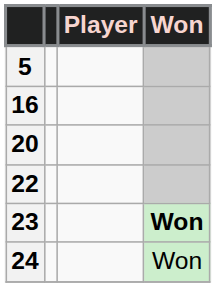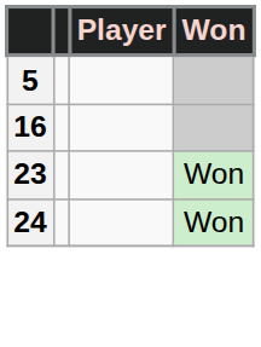- row: 20
- row: 22
23 | Won: bold -> normal
